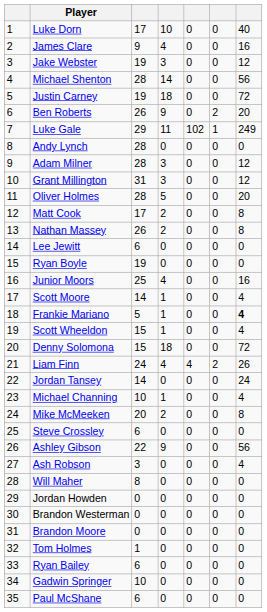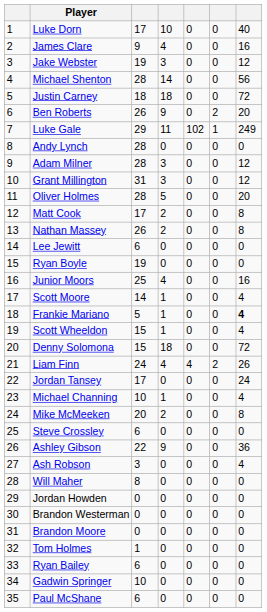Justin Carney | column 3: 19 -> 18
Jordan Tansey | column 3: 14 -> 17
Ashley Gibson | column 7: 56 -> 36
